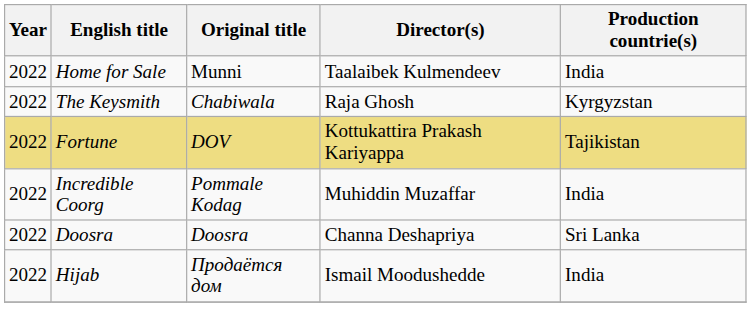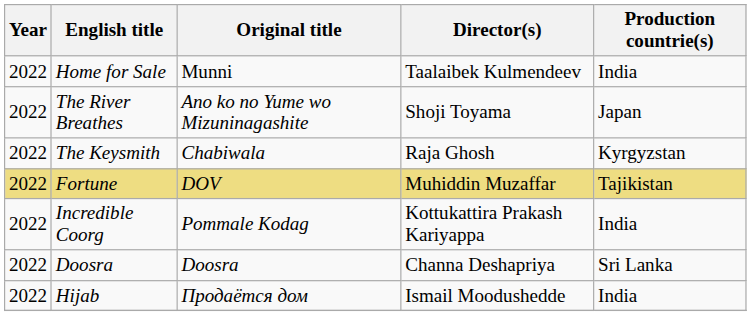+ row: 2022 | The River Breathes | Ano ko no Yume wo Mizuninagashite | Shoji Toyama | Japan
Fortune | Director(s): Kottukattira Prakash Kariyappa -> Muhiddin Muzaffar
Incredible Coorg | Director(s): Muhiddin Muzaffar -> Kottukattira Prakash Kariyappa
